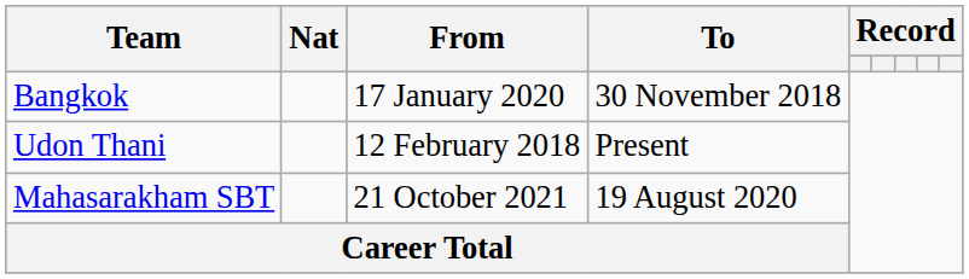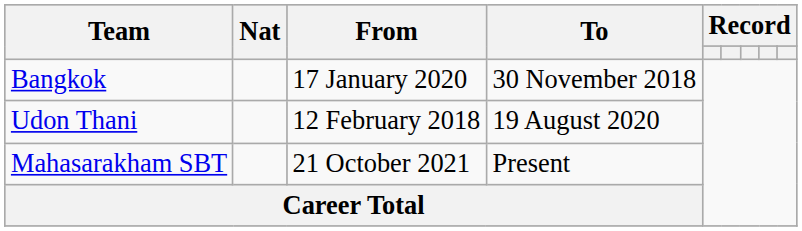Udon Thani | To: Present -> 19 August 2020
Mahasarakham SBT | To: 19 August 2020 -> Present
